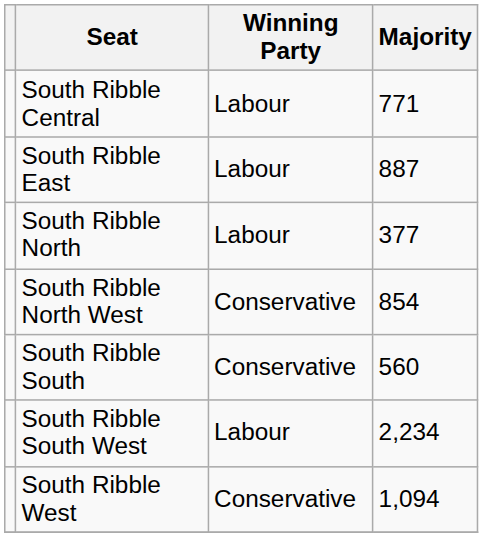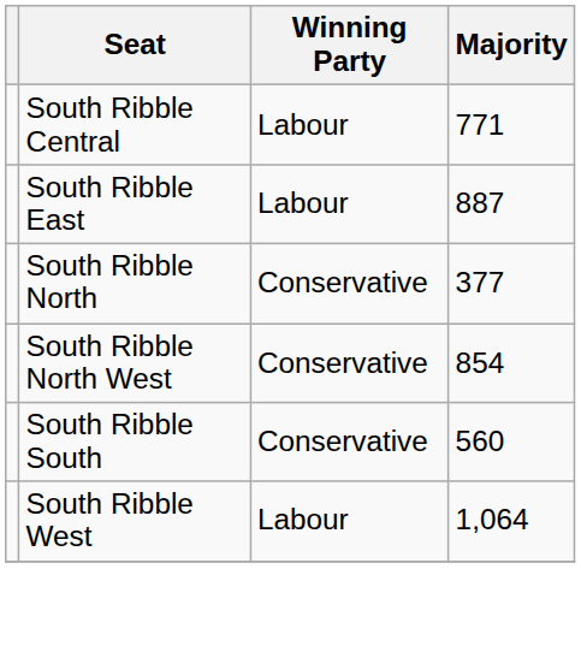South Ribble North | Winning Party: Labour -> Conservative
- row: South Ribble South West | Labour | 2,234
South Ribble West | Winning Party: Conservative -> Labour
South Ribble West | Majority: 1,094 -> 1,064
